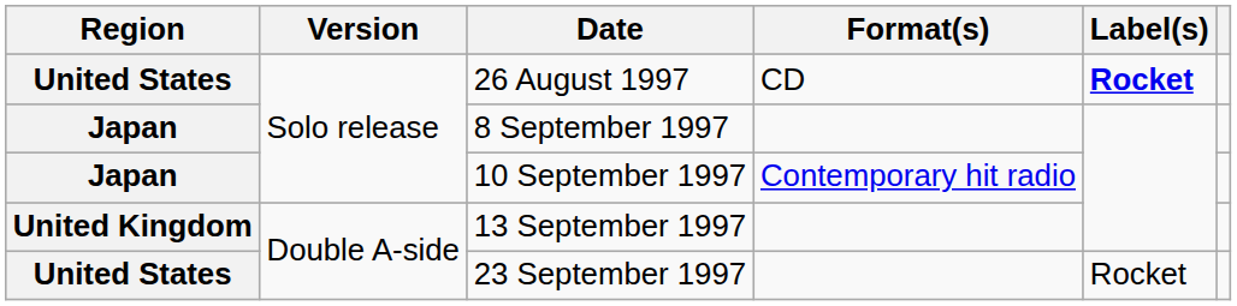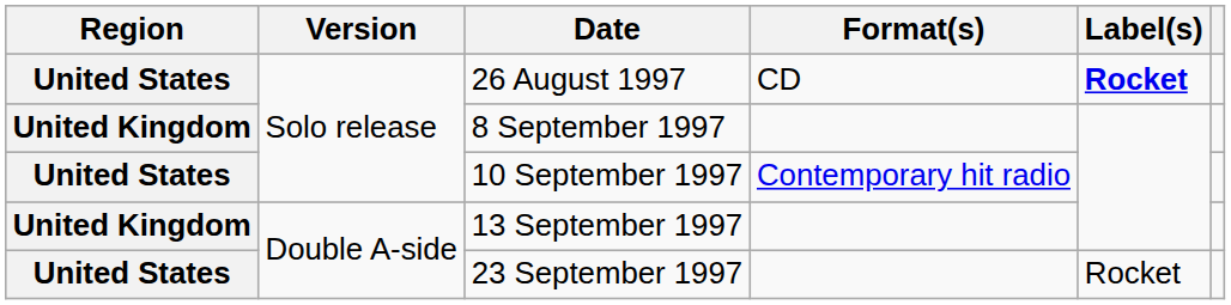8 September 1997 | Region: Japan -> United Kingdom
10 September 1997 | Region: Japan -> United States
